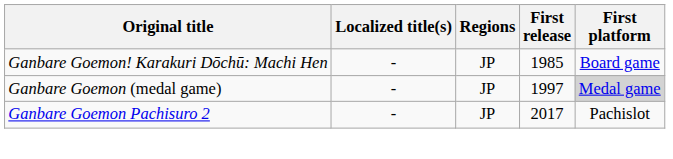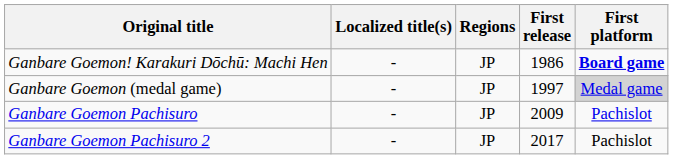Ganbare Goemon! Karakuri Dōchū: Machi Hen | First release: 1985 -> 1986
Ganbare Goemon! Karakuri Dōchū: Machi Hen | First platform: normal -> bold
+ row: Ganbare Goemon Pachisuro | - | JP | 2009 | Pachislot
